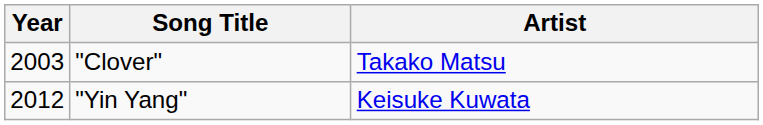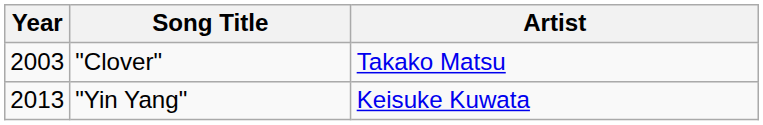"Yin Yang" | Year: 2012 -> 2013
